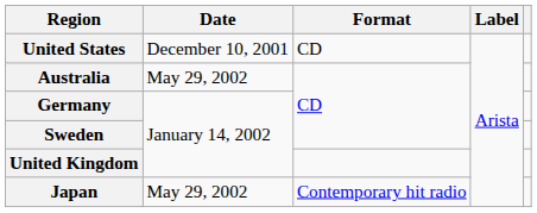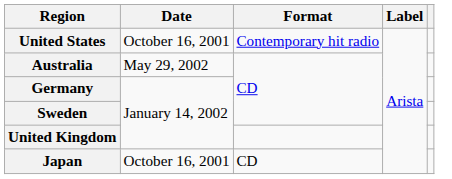United States | Date: December 10, 2001 -> October 16, 2001
United States | Format: CD -> Contemporary hit radio
Japan | Date: May 29, 2002 -> October 16, 2001
Japan | Format: Contemporary hit radio -> CD
